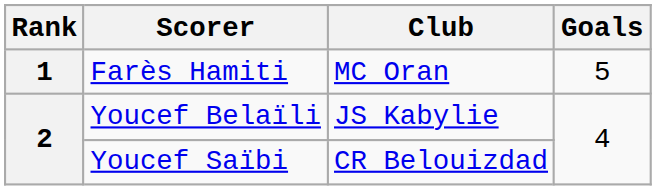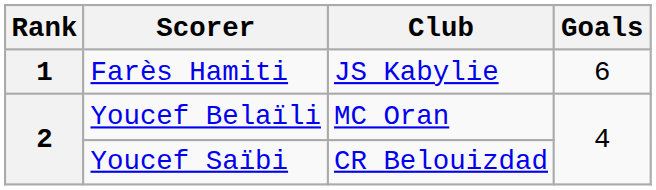Farès Hamiti | Club: MC Oran -> JS Kabylie
Farès Hamiti | Goals: 5 -> 6
Youcef Belaïli | Club: JS Kabylie -> MC Oran
